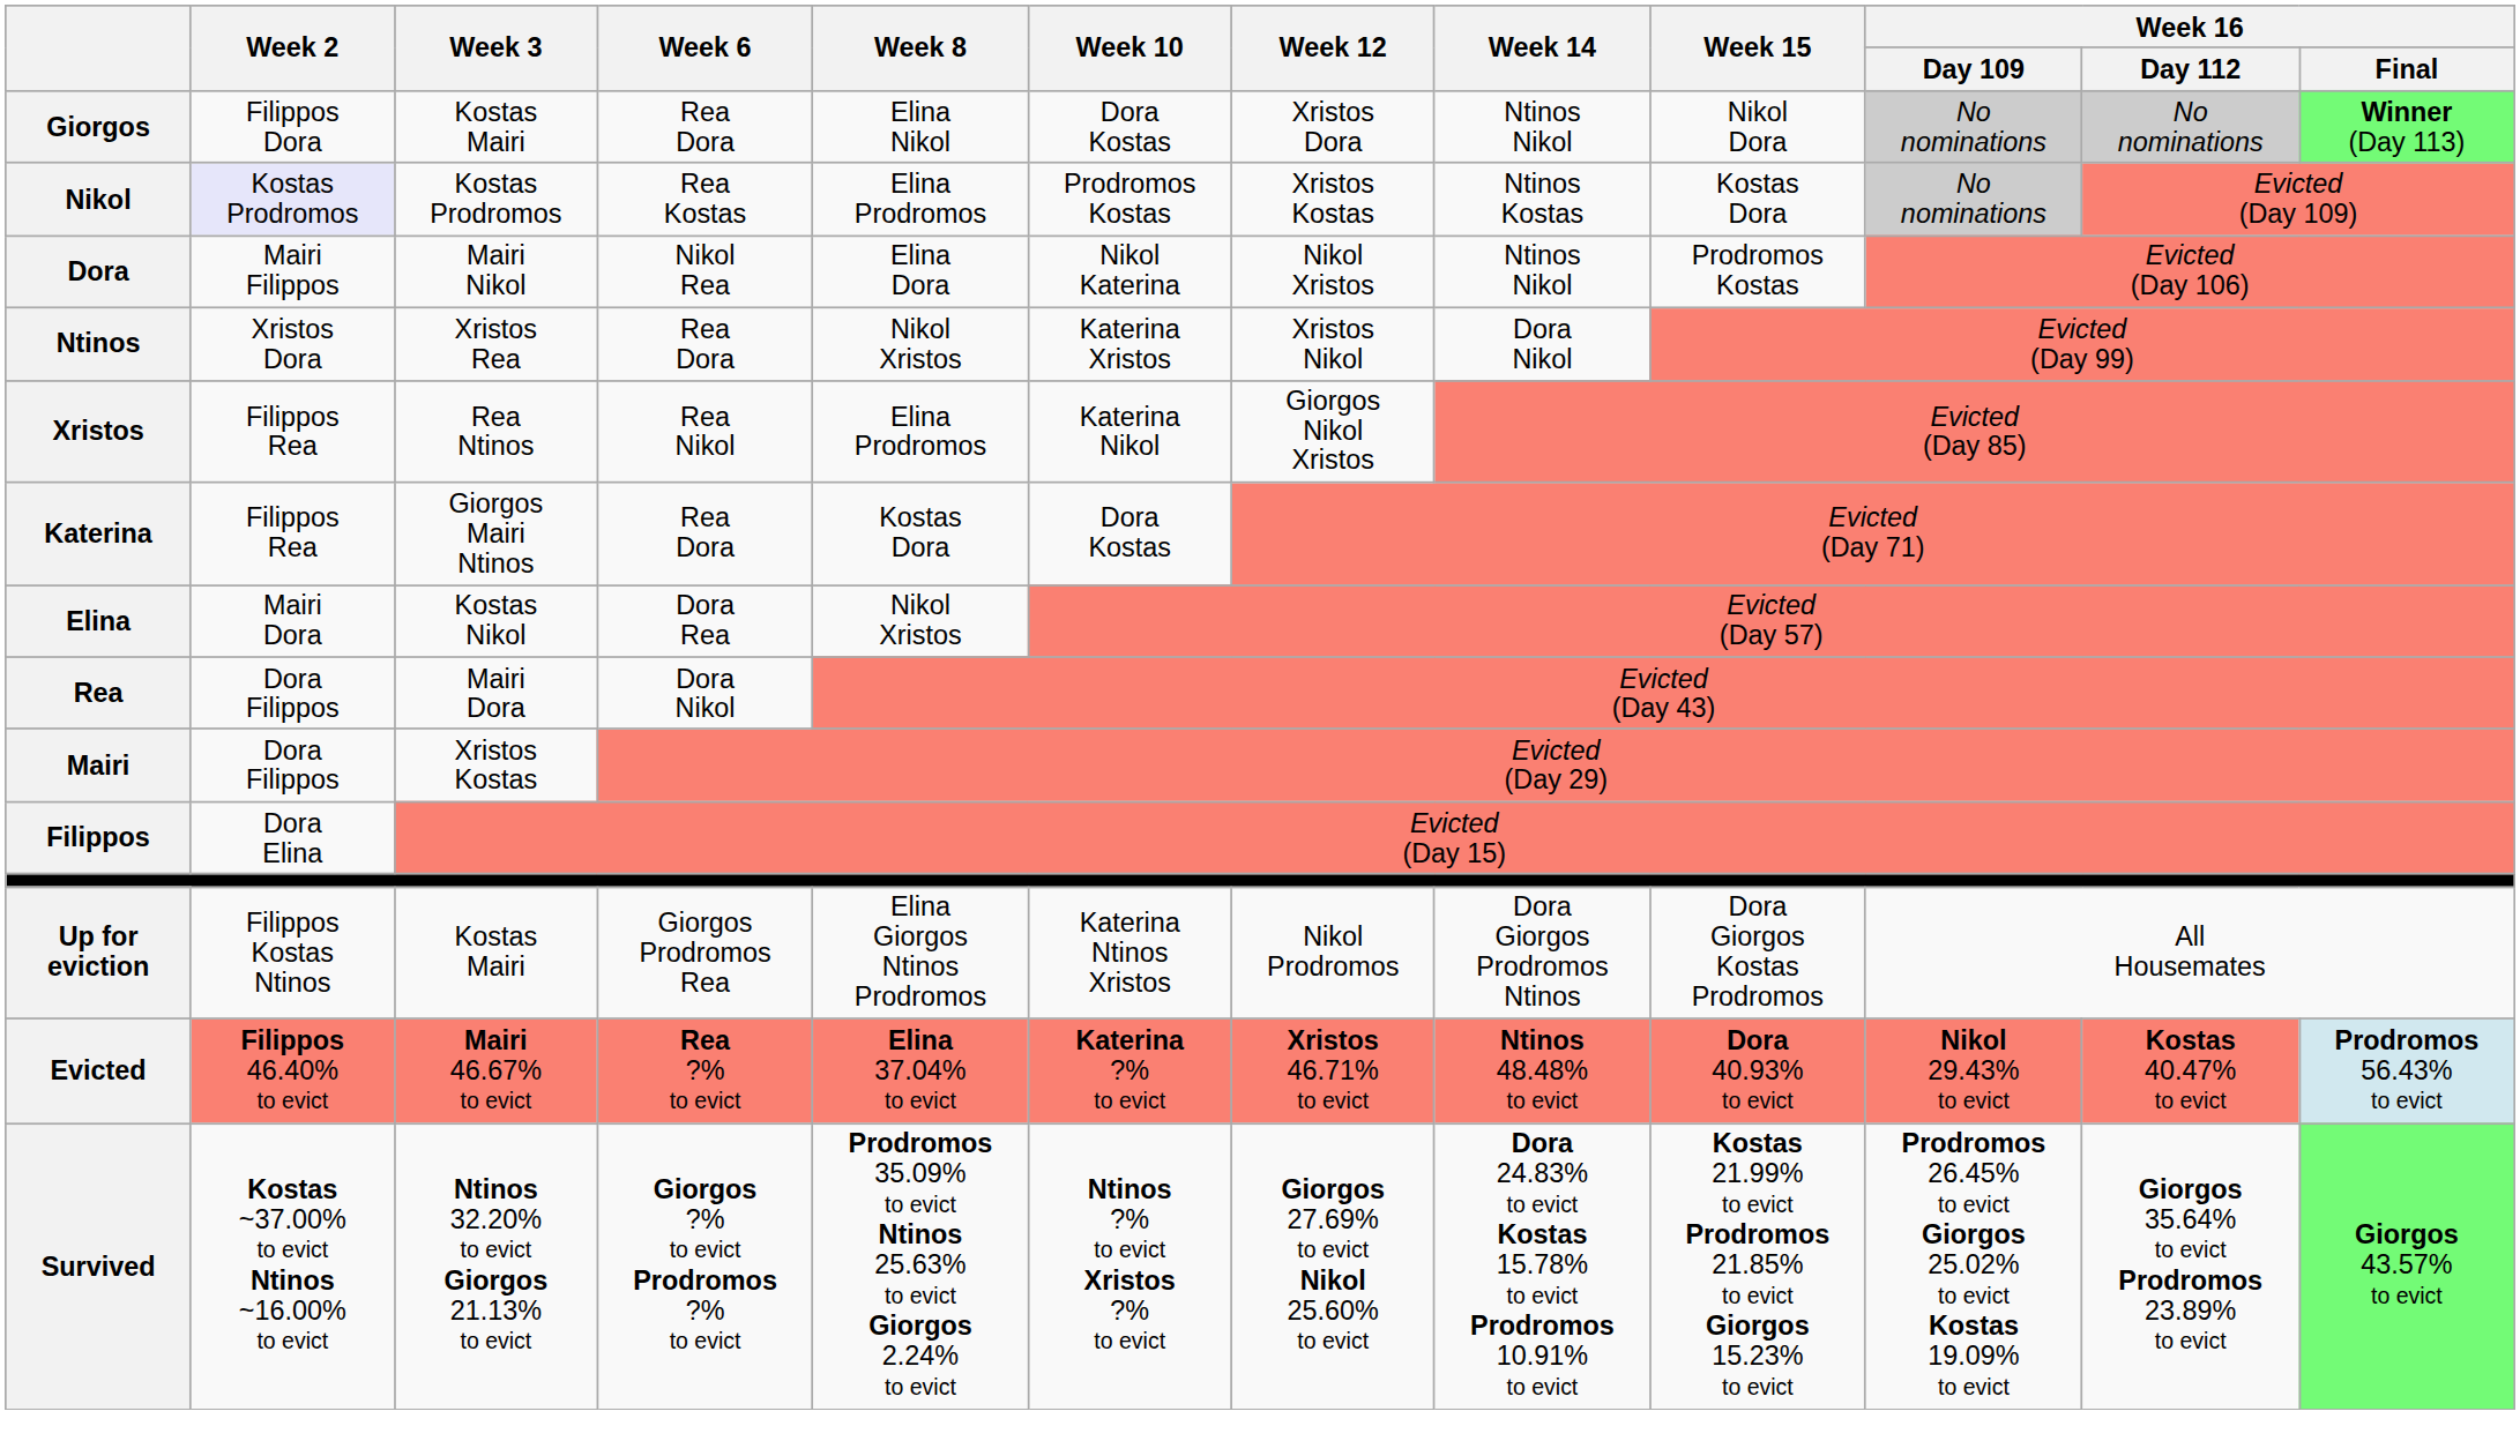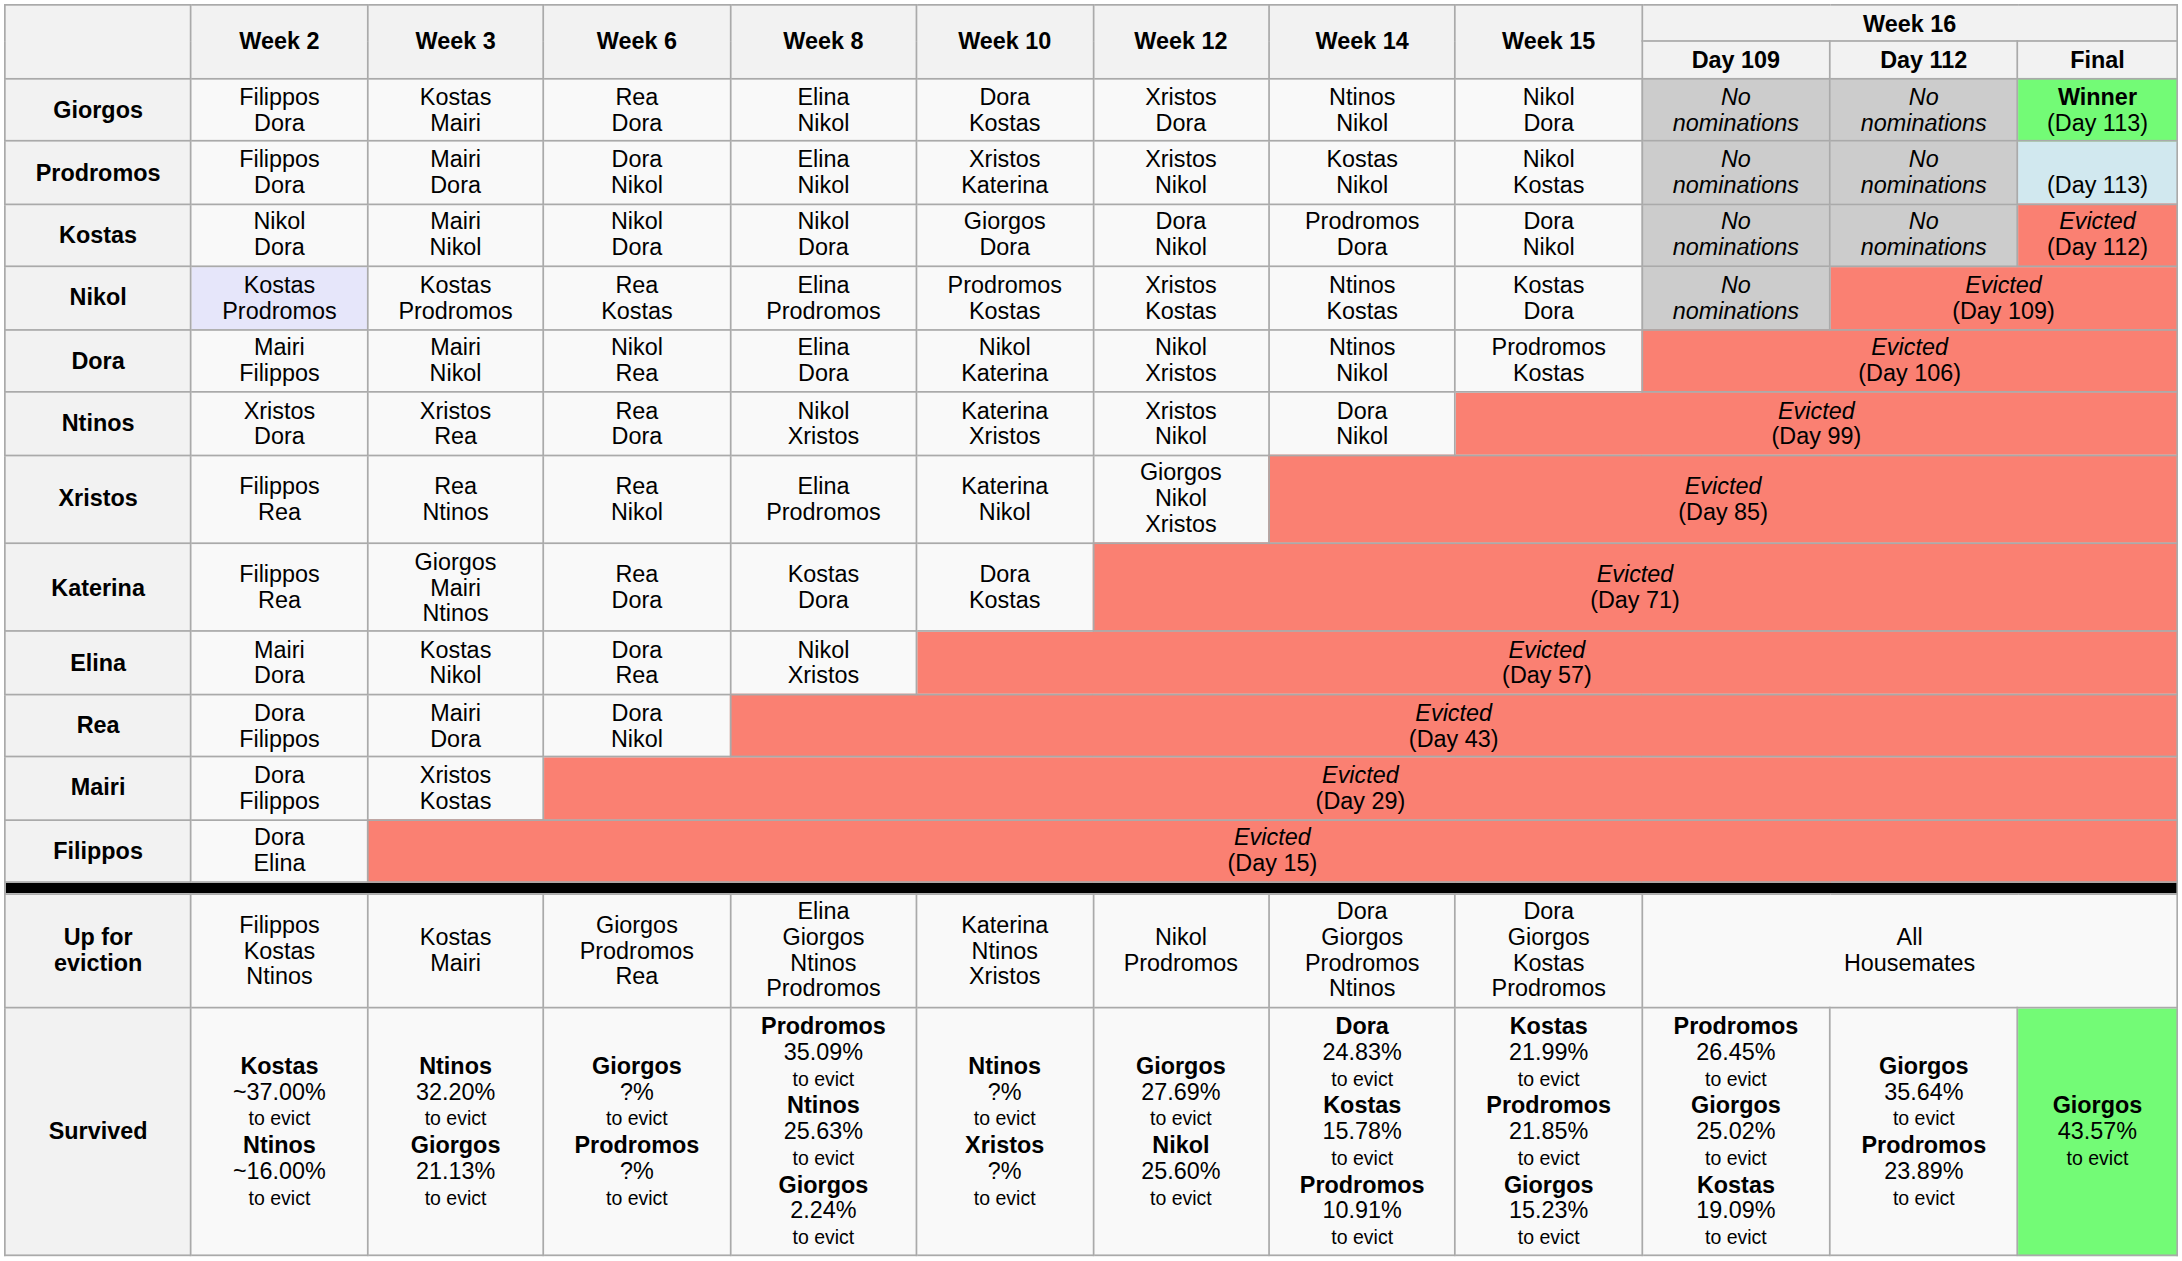+ row: Prodromos | Filippos Dora | Mairi Dora | Dora Nikol | Elina Nikol | Xristos Katerina | Xristos Nikol | Kostas Nikol | Nikol Kostas | No nominations | No nominations | (Day 113)
+ row: Kostas | Nikol Dora | Mairi Nikol | Nikol Dora | Nikol Dora | Giorgos Dora | Dora Nikol | Prodromos Dora | Dora Nikol | No nominations | No nominations | Evicted (Day 112)
- row: Evicted | Filippos 46.40% to evict | Mairi 46.67% to evict | Rea ?% to evict | Elina 37.04% to evict | Katerina ?% to evict | Xristos 46.71% to evict | Ntinos 48.48% to evict | Dora 40.93% to evict | Nikol 29.43% to evict | Kostas 40.47% to evict | Prodromos 56.43% to evict
